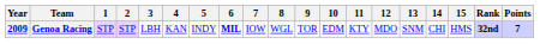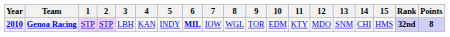Genoa Racing | Year: 2009 -> 2010
Genoa Racing | 5: lightyellow background -> no background
Genoa Racing | Points: 7 -> 8
